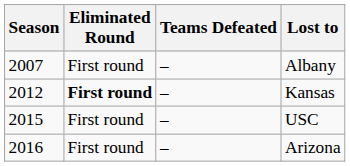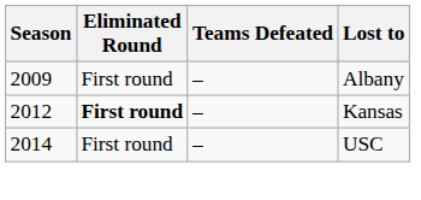Albany | Season: 2007 -> 2009
USC | Season: 2015 -> 2014
- row: 2016 | First round | – | Arizona
